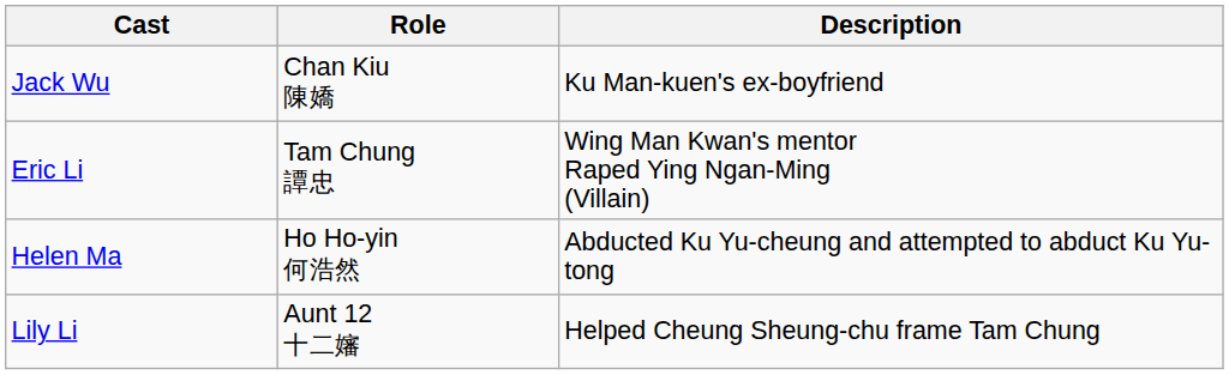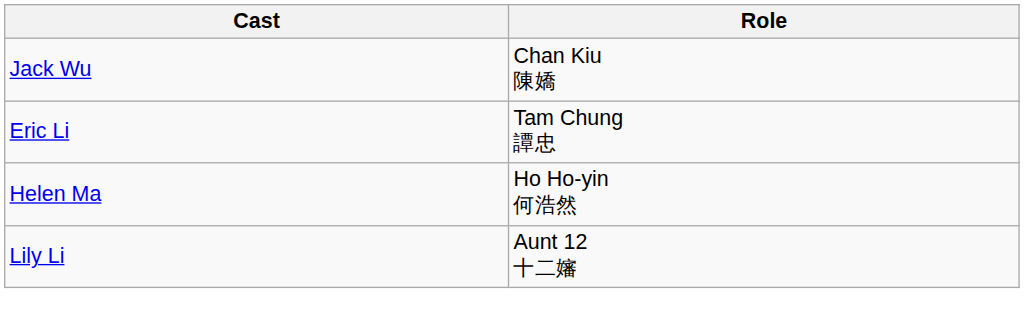- column: Description | Ku Man-kuen's ex-boyfriend | Wing Man Kwan's mentor Raped Ying Ngan-Ming (Villain) | Abducted Ku Yu-cheung and attempted to abduct Ku Yu-tong | Helped Cheung Sheung-chu frame Tam Chung
